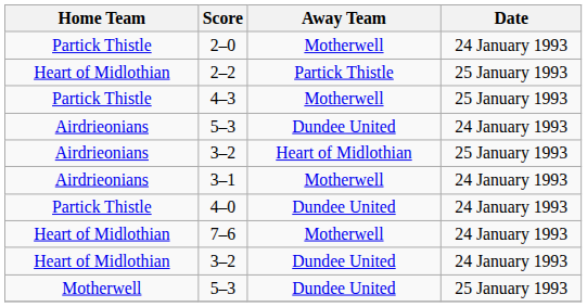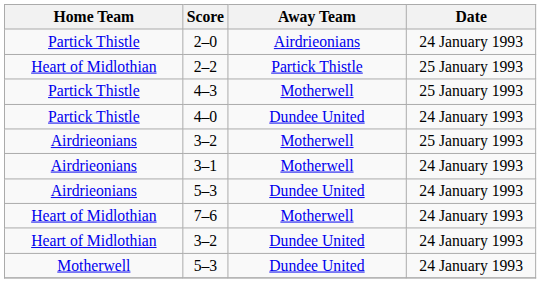2–0 | Away Team: Motherwell -> Airdrieonians
rows swapped: 4–0 <-> Airdrieonians / 5–3
Airdrieonians / 3–2 | Away Team: Heart of Midlothian -> Motherwell
Motherwell / 5–3 | Date: 25 January 1993 -> 24 January 1993
